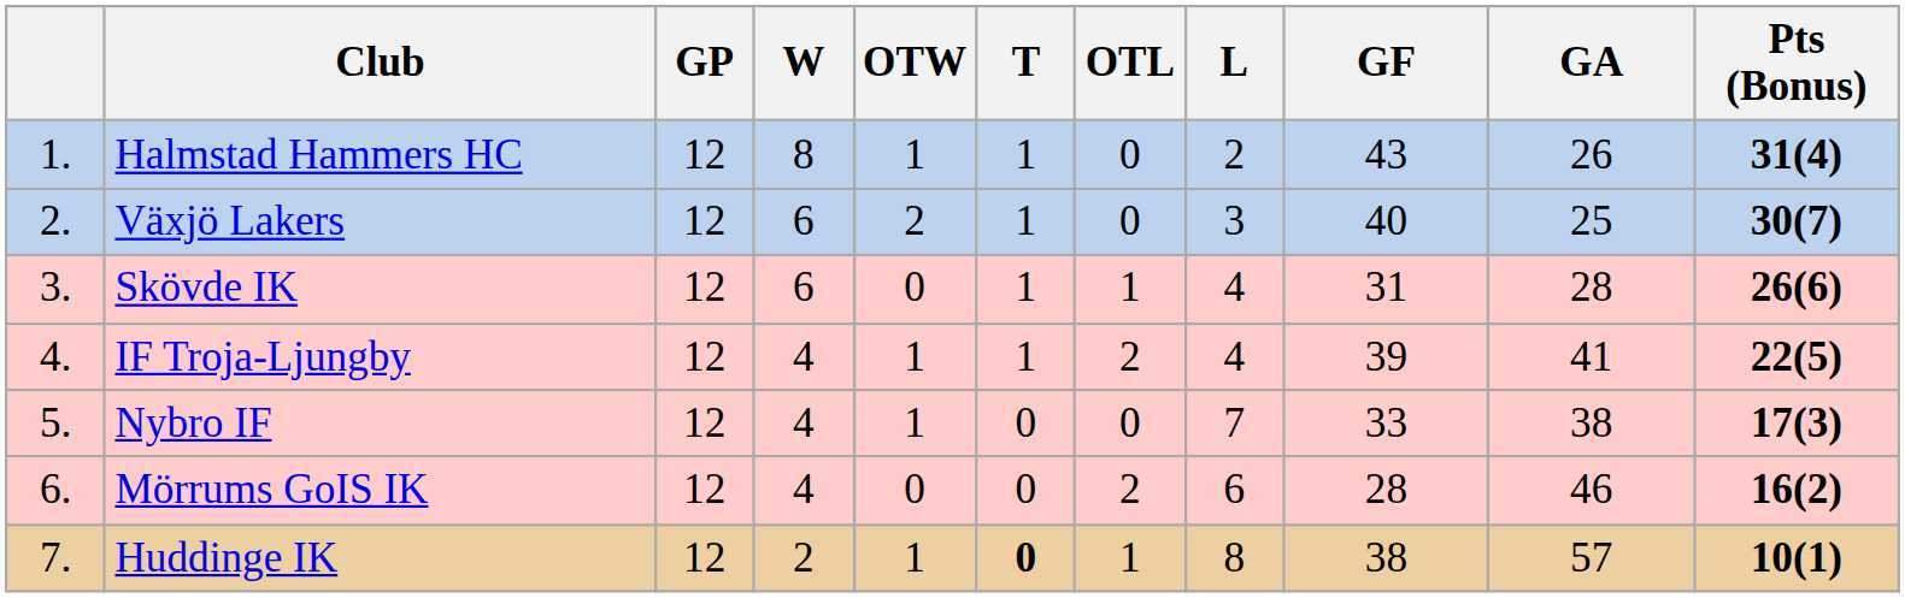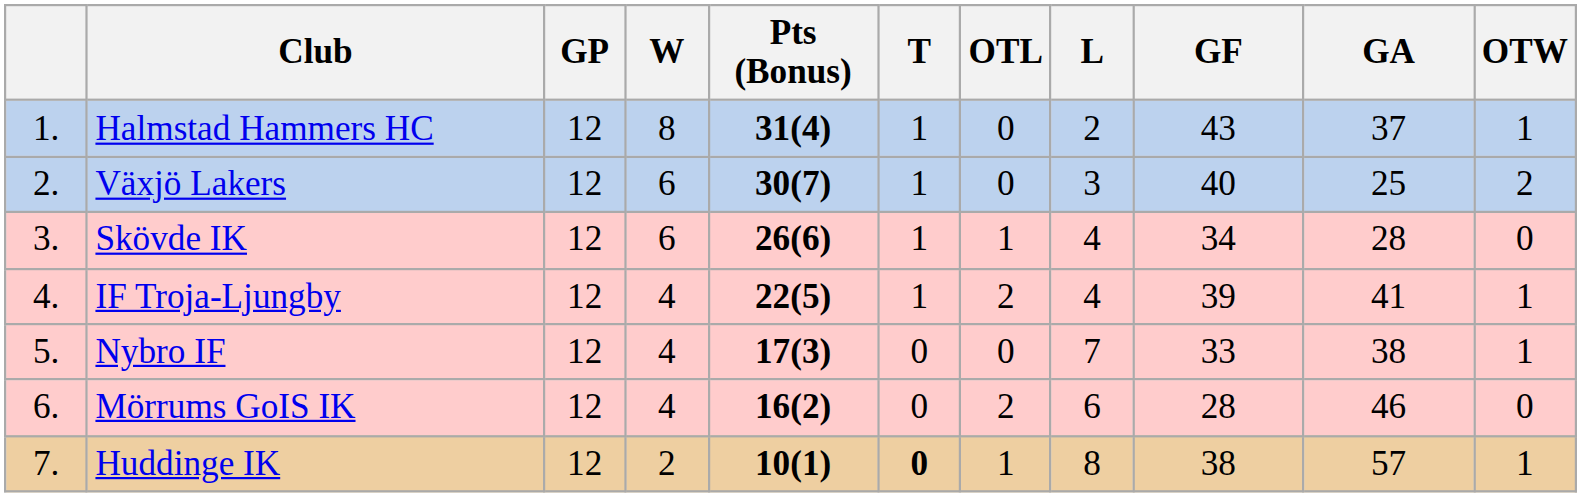columns swapped: OTW <-> Pts (Bonus)
Halmstad Hammers HC | GA: 26 -> 37
Skövde IK | GF: 31 -> 34
